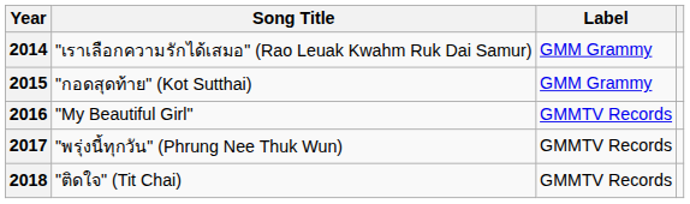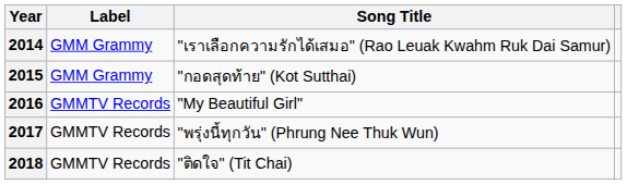columns swapped: Song Title <-> Label
